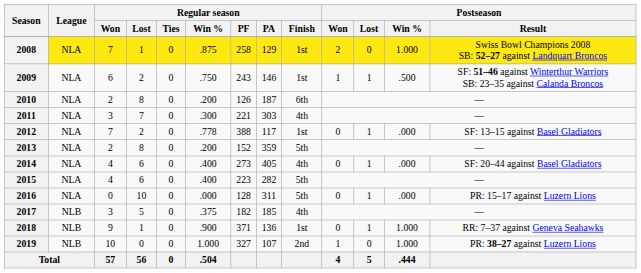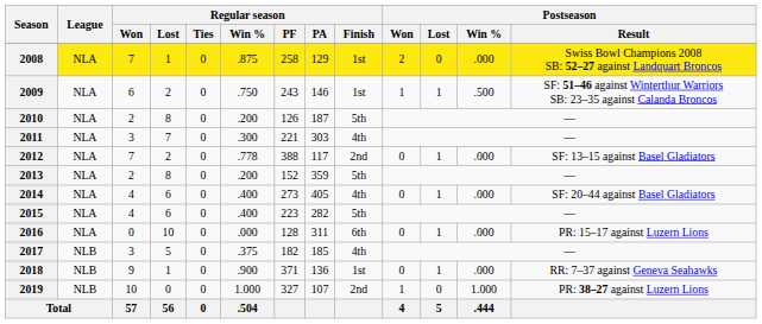2008 | Postseason / Win %: 1.000 -> .000
2010 | Regular season / Finish: 6th -> 5th
2012 | Regular season / Finish: 1st -> 2nd
2016 | Regular season / Finish: 5th -> 6th
2018 | Postseason / Win %: 1.000 -> .000
